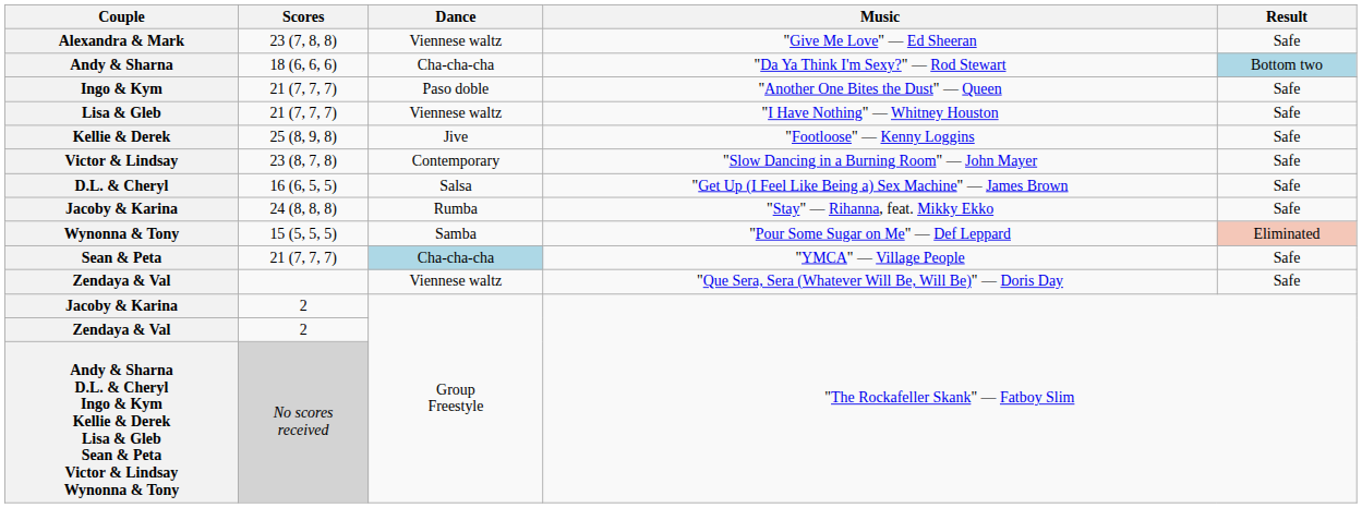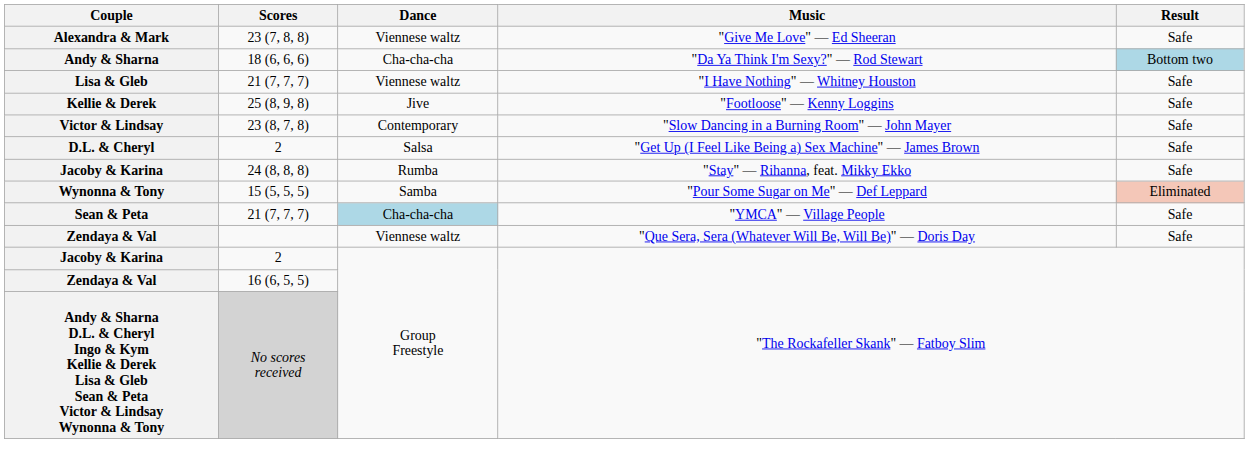- row: Ingo & Kym | 21 (7, 7, 7) | Paso doble | "Another One Bites the Dust" — Queen | Safe
D.L. & Cheryl | Scores: 16 (6, 5, 5) -> 2
Zendaya & Val / "The Rockafeller Skank" — Fatboy Slim | Scores: 2 -> 16 (6, 5, 5)
